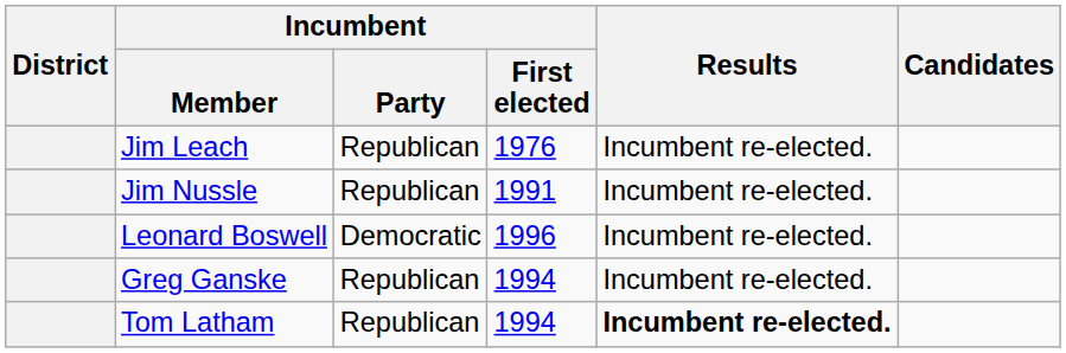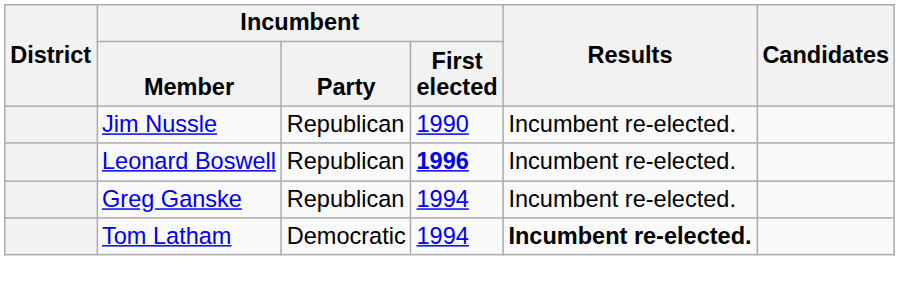- row: Jim Leach | Republican | 1976 | Incumbent re-elected.
Jim Nussle | Incumbent / First elected: 1991 -> 1990
Leonard Boswell | Incumbent / Party: Democratic -> Republican
Leonard Boswell | Incumbent / First elected: normal -> bold
Tom Latham | Incumbent / Party: Republican -> Democratic
